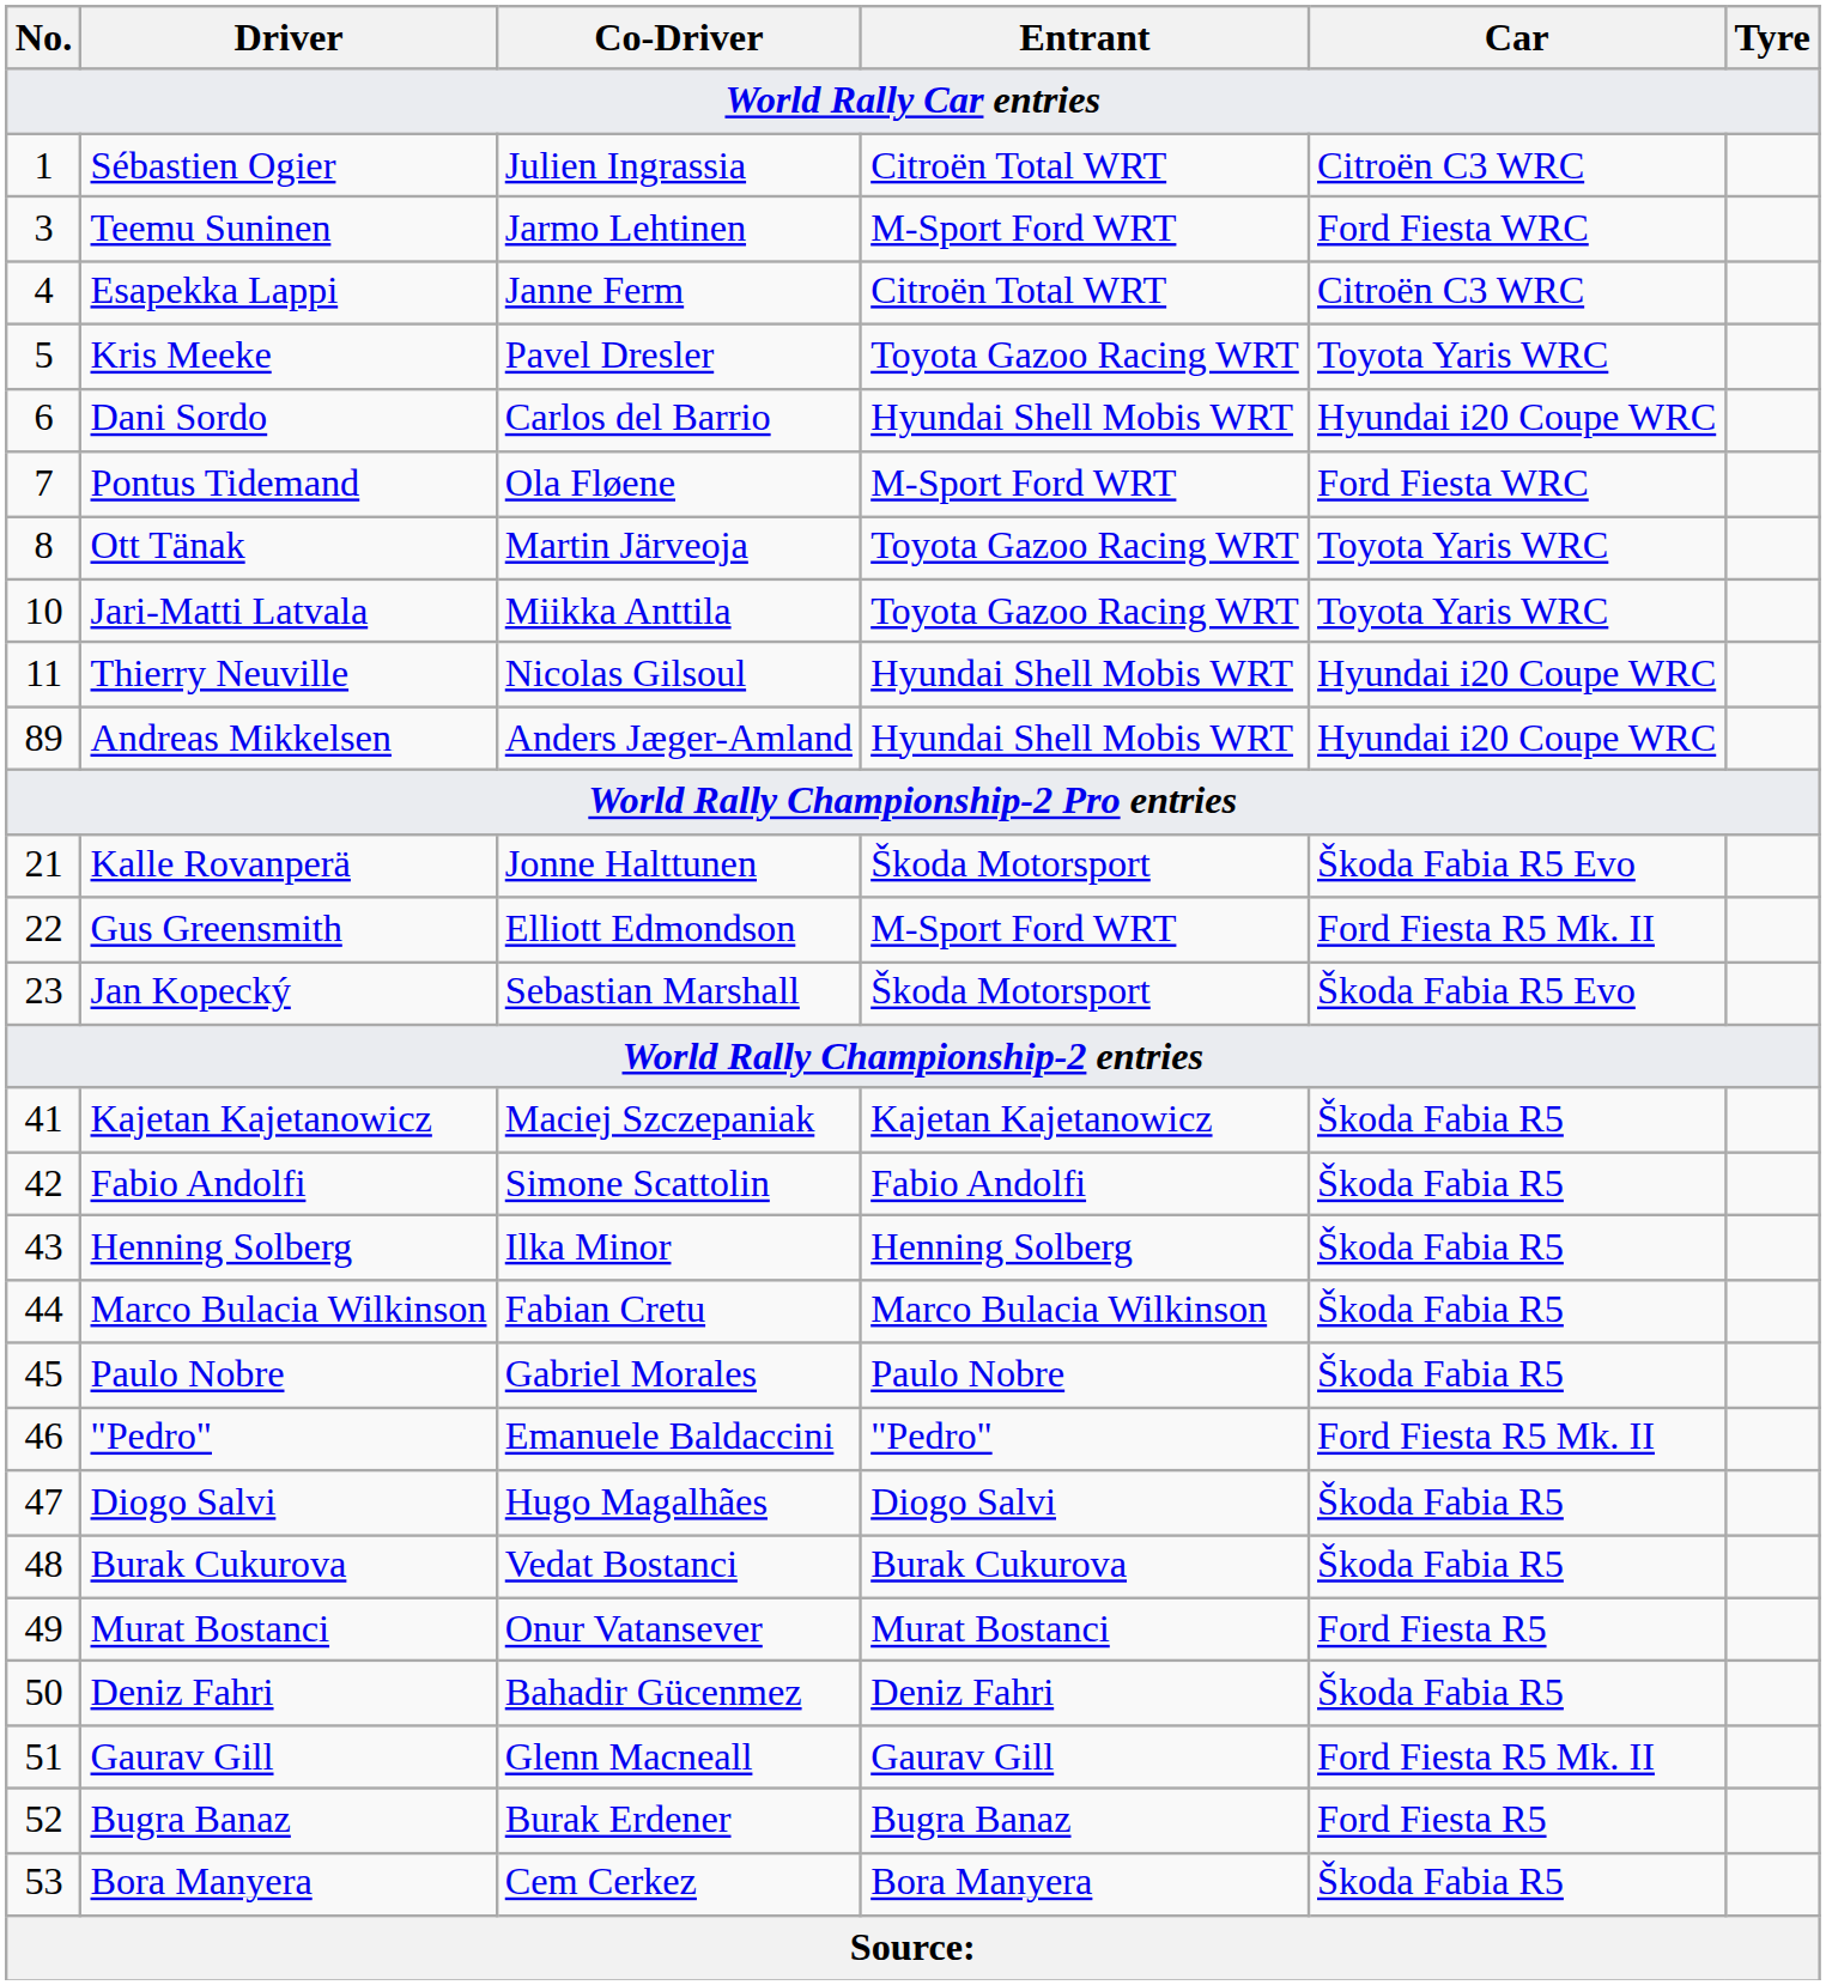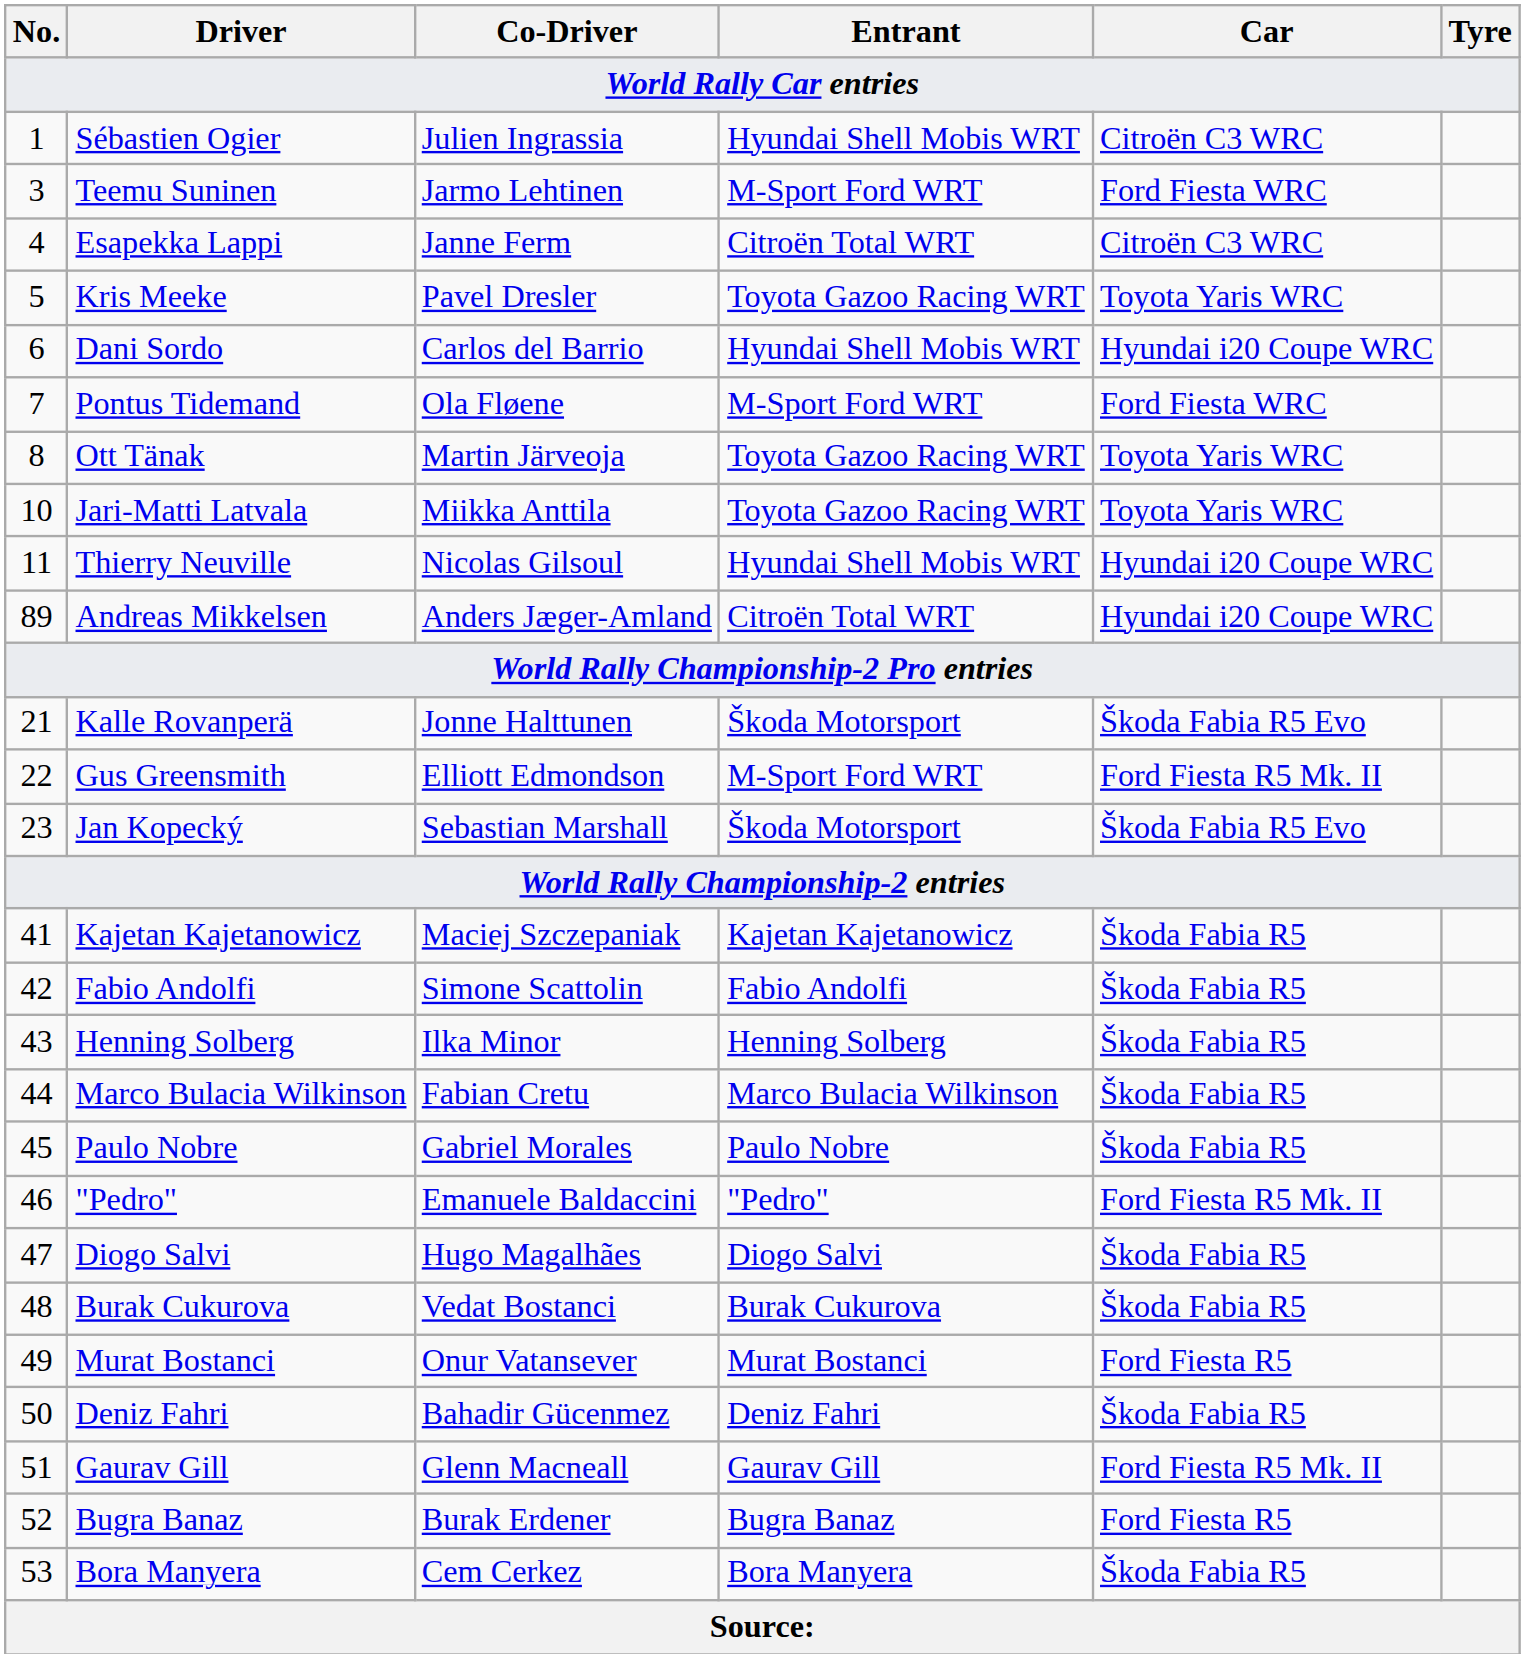Sébastien Ogier | Entrant: Citroën Total WRT -> Hyundai Shell Mobis WRT
Andreas Mikkelsen | Entrant: Hyundai Shell Mobis WRT -> Citroën Total WRT
